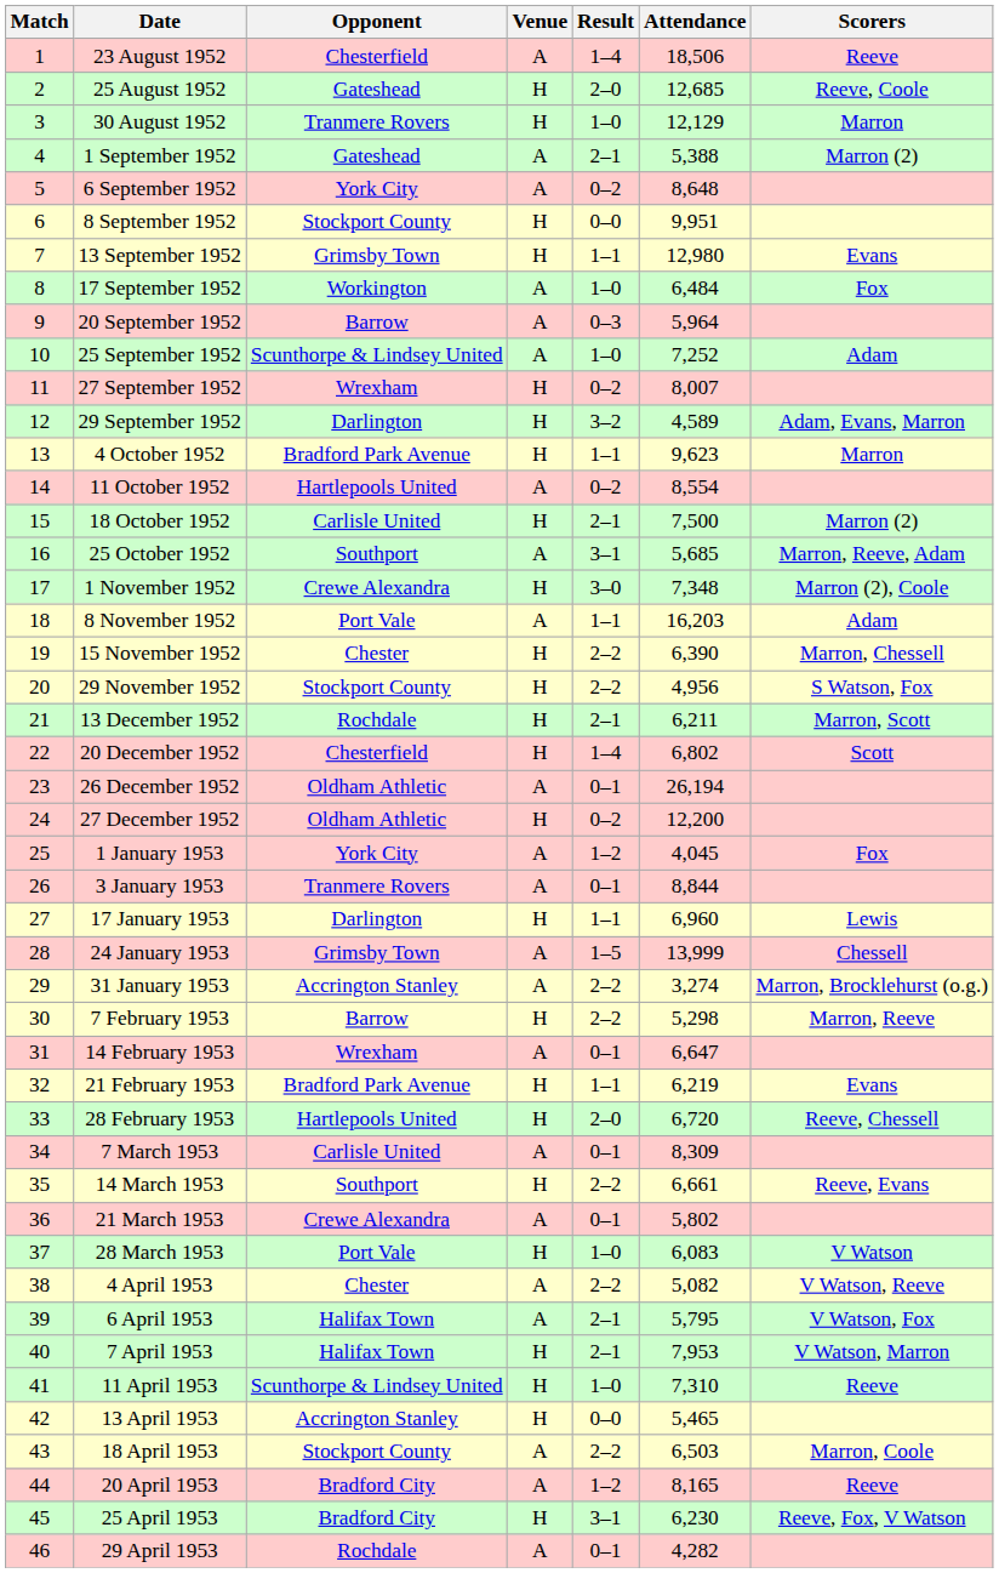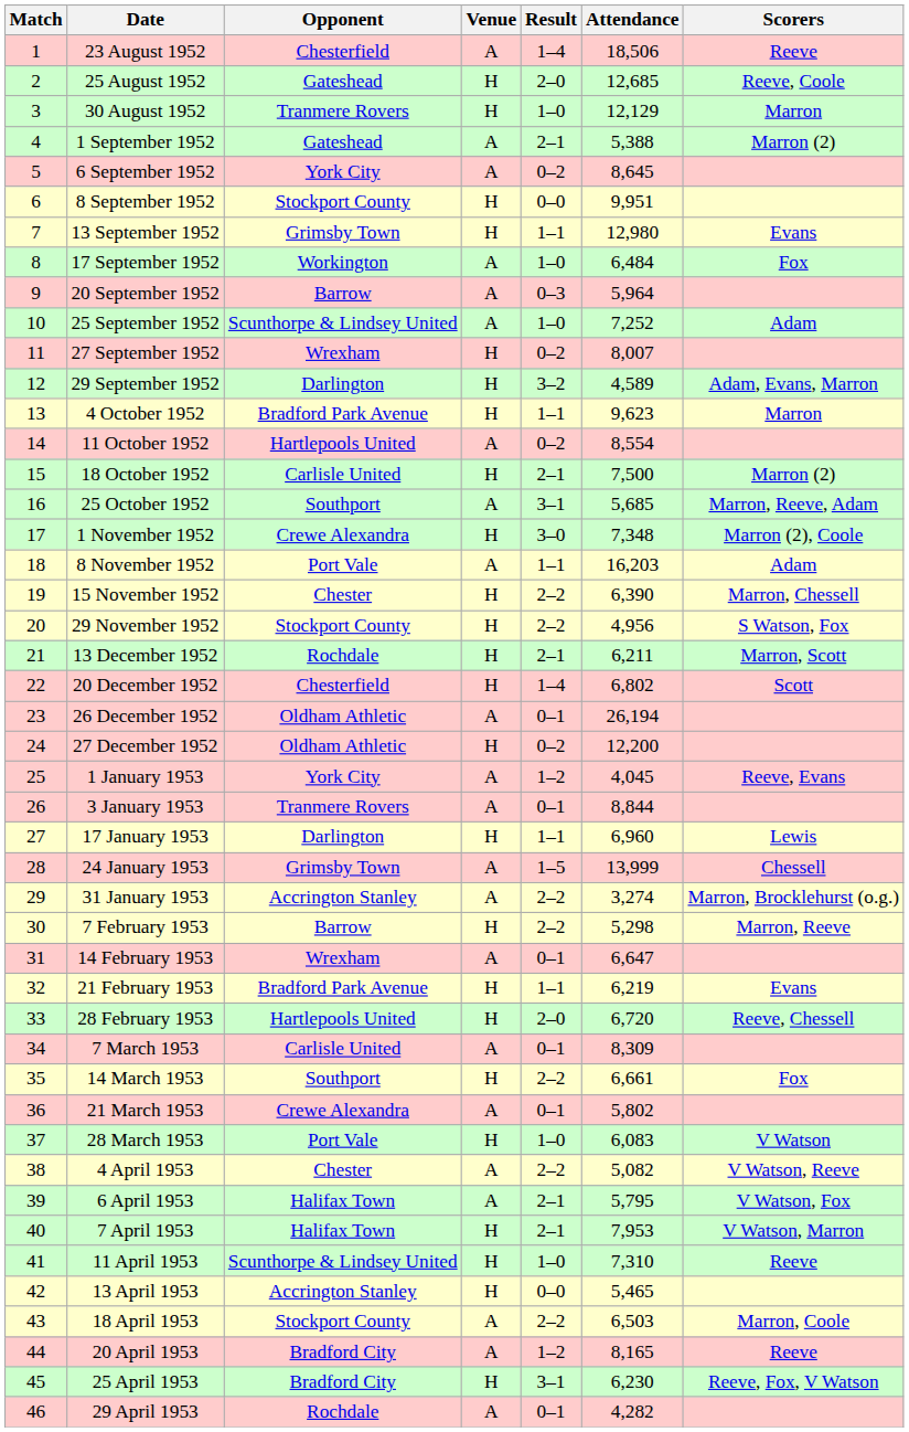6 September 1952 | Attendance: 8,648 -> 8,645
1 January 1953 | Scorers: Fox -> Reeve, Evans
14 March 1953 | Scorers: Reeve, Evans -> Fox
